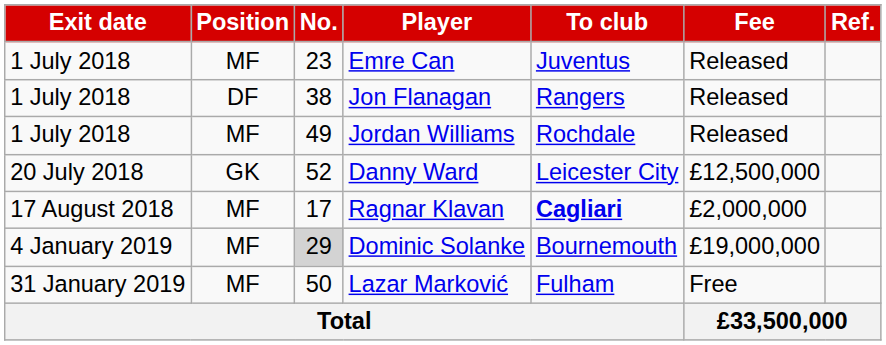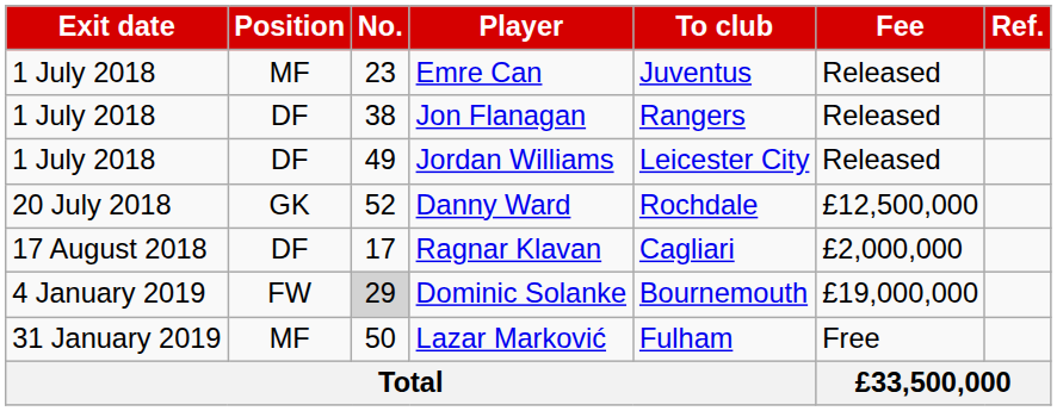Jordan Williams | Position: MF -> DF
Jordan Williams | To club: Rochdale -> Leicester City
Danny Ward | To club: Leicester City -> Rochdale
Ragnar Klavan | Position: MF -> DF
Ragnar Klavan | To club: bold -> normal
Dominic Solanke | Position: MF -> FW
